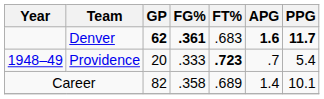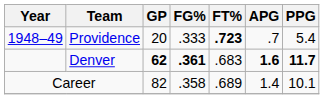rows swapped: Providence <-> Denver
